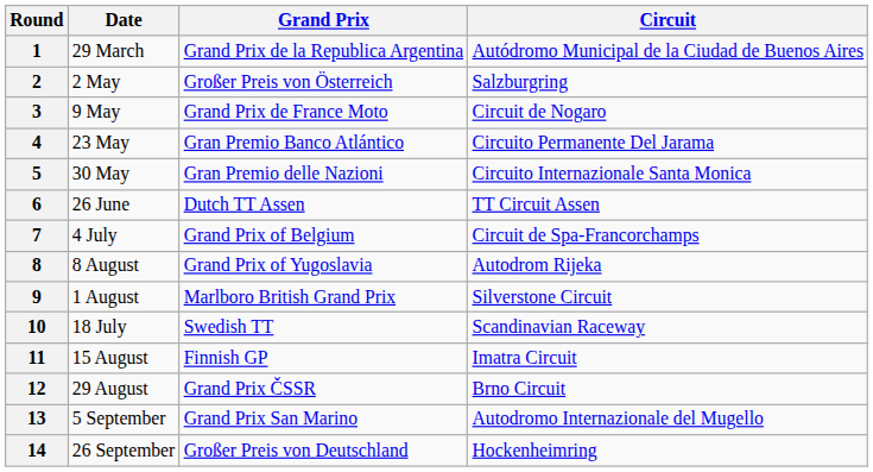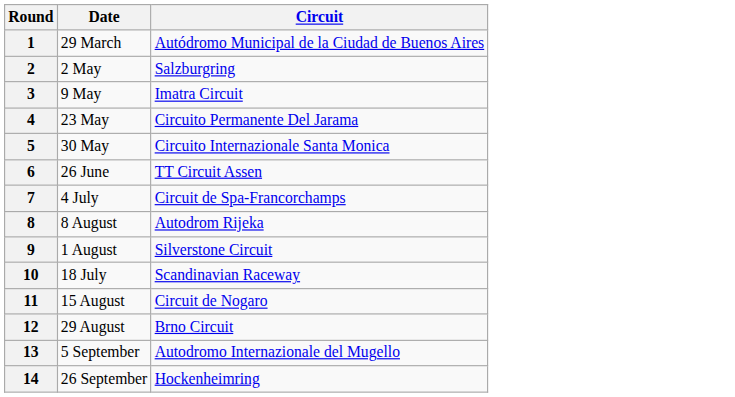- column: Grand Prix | Grand Prix de la Republica Argentina | Großer Preis von Österreich | Grand Prix de France Moto | Gran Premio Banco Atlántico | Gran Premio delle Nazioni | Dutch TT Assen | Grand Prix of Belgium | Grand Prix of Yugoslavia | Marlboro British Grand Prix | Swedish TT | Finnish GP | Grand Prix ČSSR | Grand Prix San Marino | Großer Preis von Deutschland
3 | Circuit: Circuit de Nogaro -> Imatra Circuit
11 | Circuit: Imatra Circuit -> Circuit de Nogaro
